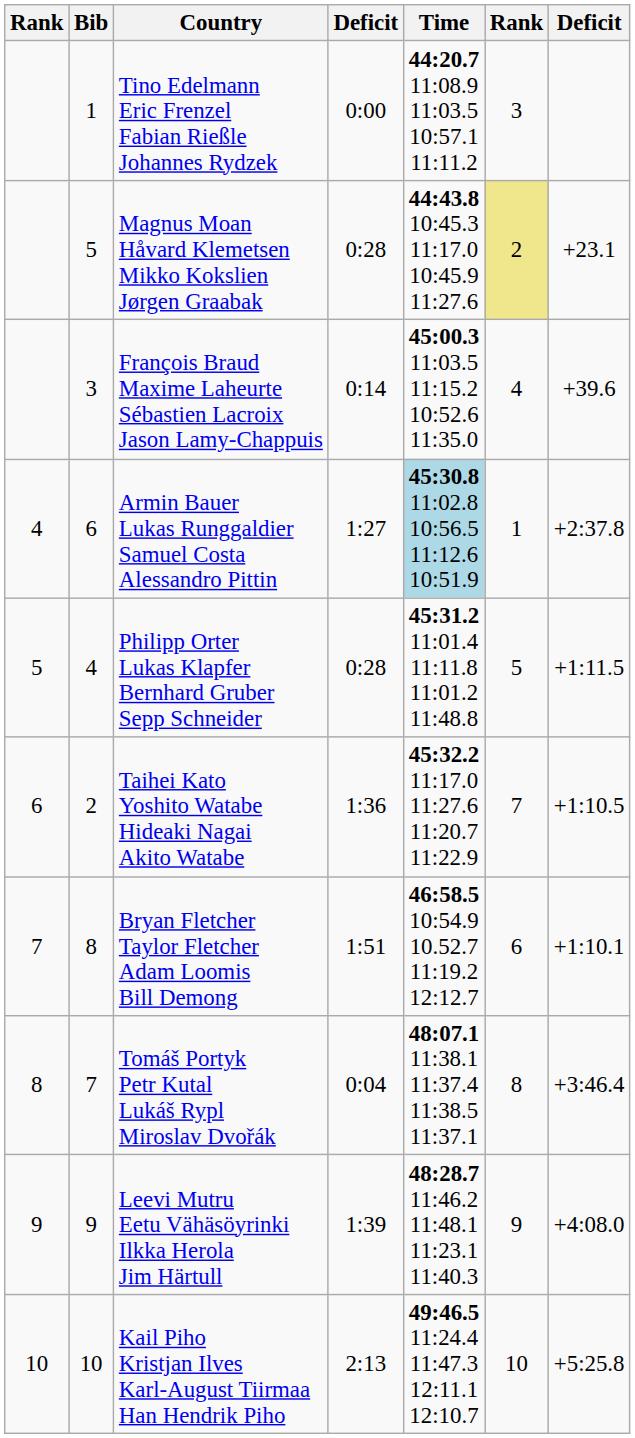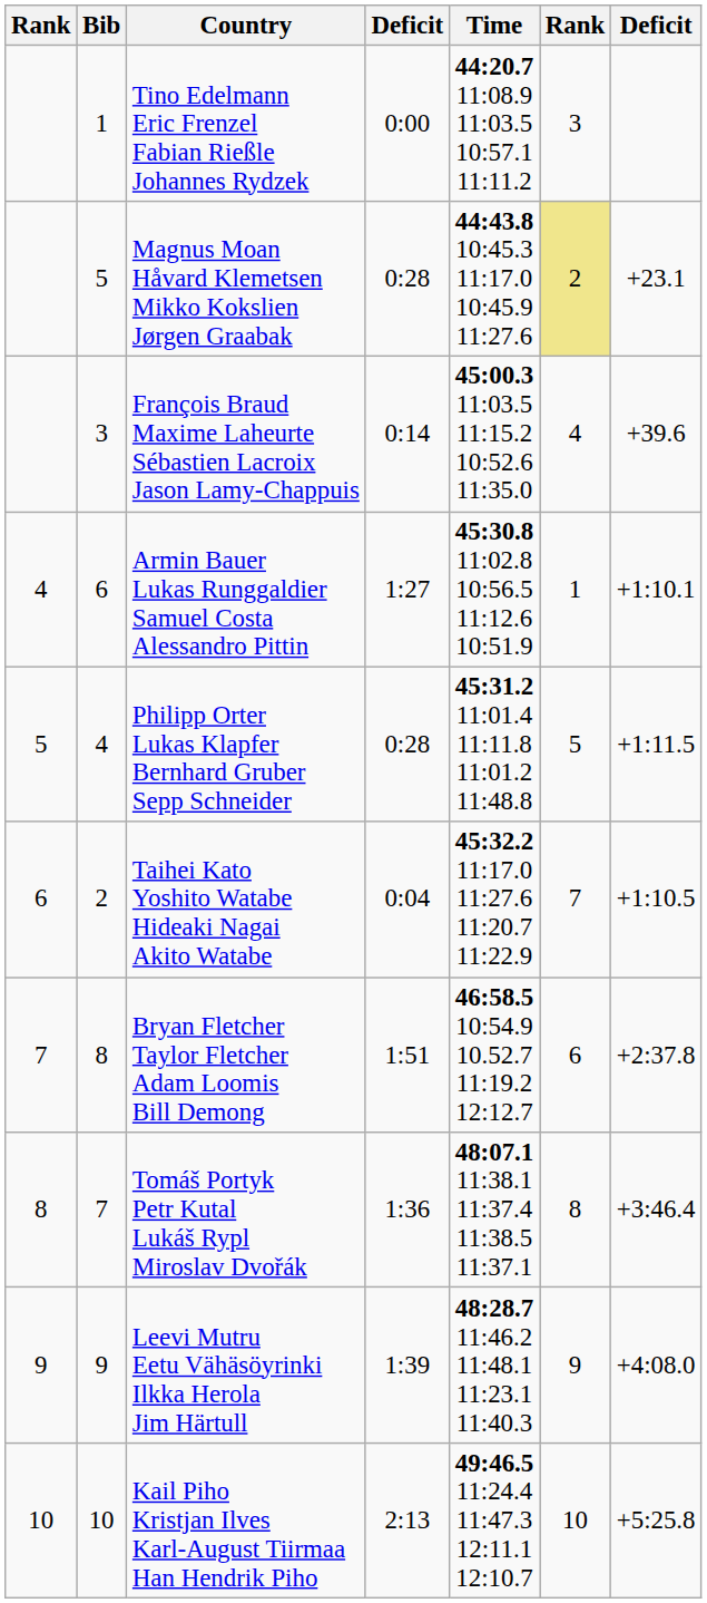Armin Bauer Lukas Runggaldier Samuel Costa Alessandro Pittin | Time: lightblue background -> no background
Armin Bauer Lukas Runggaldier Samuel Costa Alessandro Pittin | column 7: +2:37.8 -> +1:10.1
Taihei Kato Yoshito Watabe Hideaki Nagai Akito Watabe | column 4: 1:36 -> 0:04
Bryan Fletcher Taylor Fletcher Adam Loomis Bill Demong | column 7: +1:10.1 -> +2:37.8
Tomáš Portyk Petr Kutal Lukáš Rypl Miroslav Dvořák | column 4: 0:04 -> 1:36
